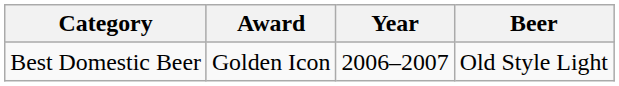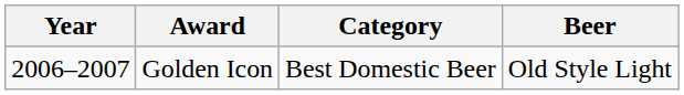columns swapped: Year <-> Category
